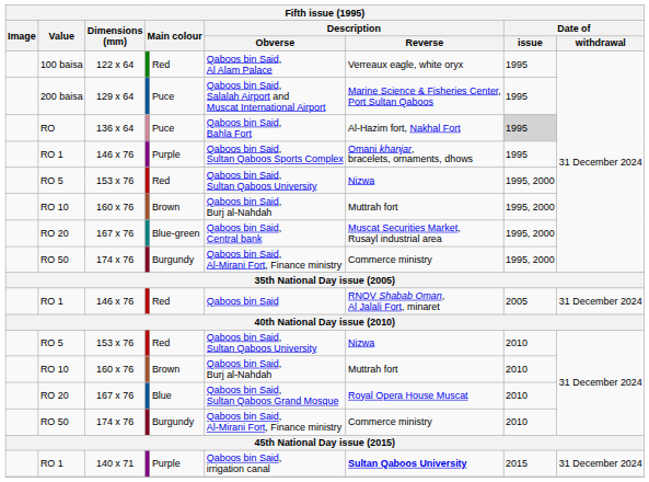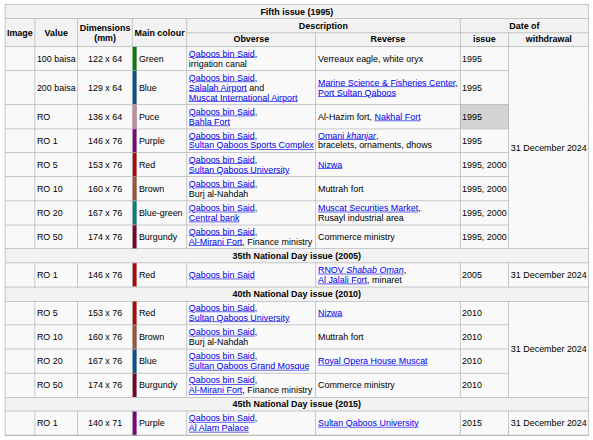122 x 64 | column 5: Red -> Green
122 x 64 | Description / Obverse: Qaboos bin Said, Al Alam Palace -> Qaboos bin Said, irrigation canal
129 x 64 | column 5: Puce -> Blue
140 x 71 | Description / Obverse: Qaboos bin Said, irrigation canal -> Qaboos bin Said, Al Alam Palace
140 x 71 | Description / Reverse: bold -> normal
